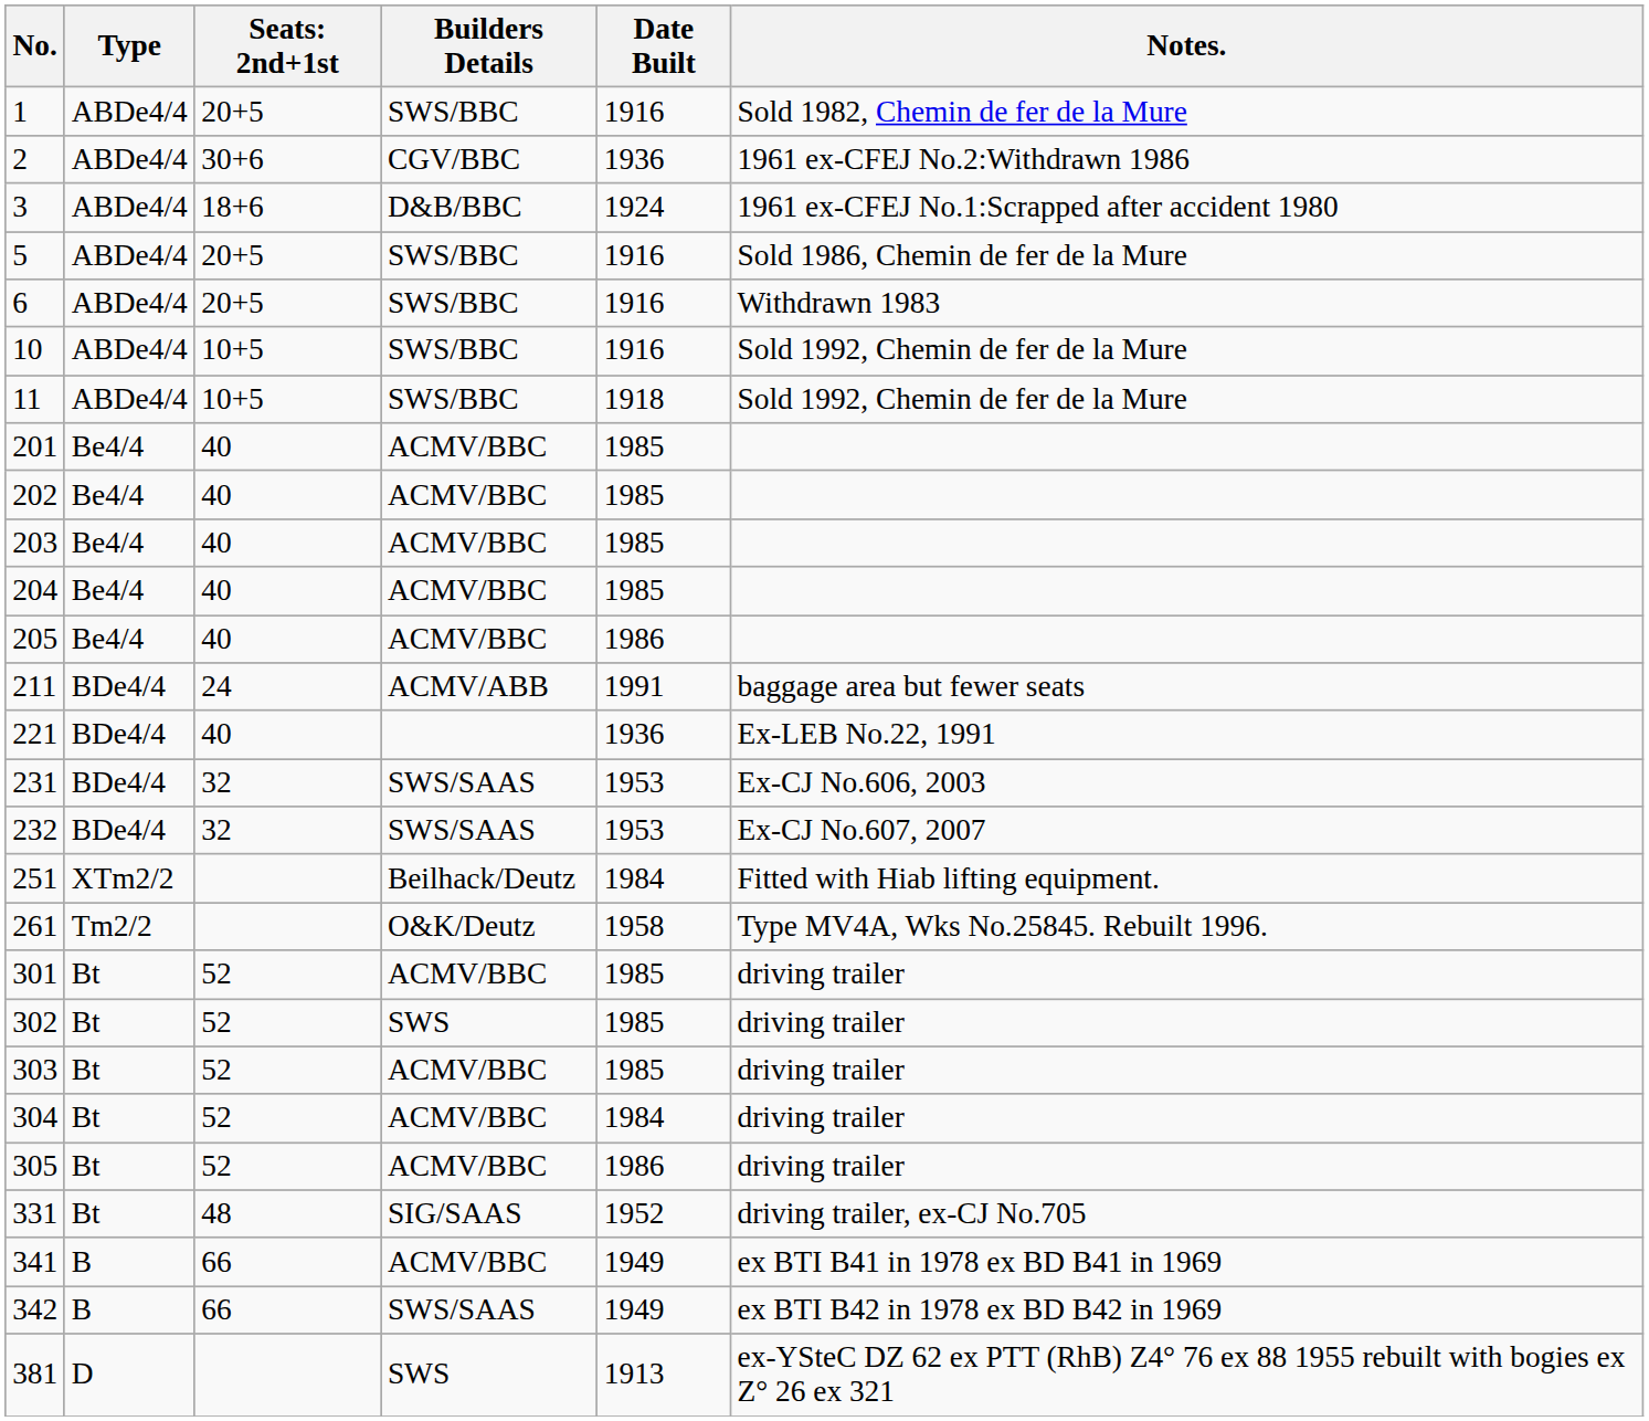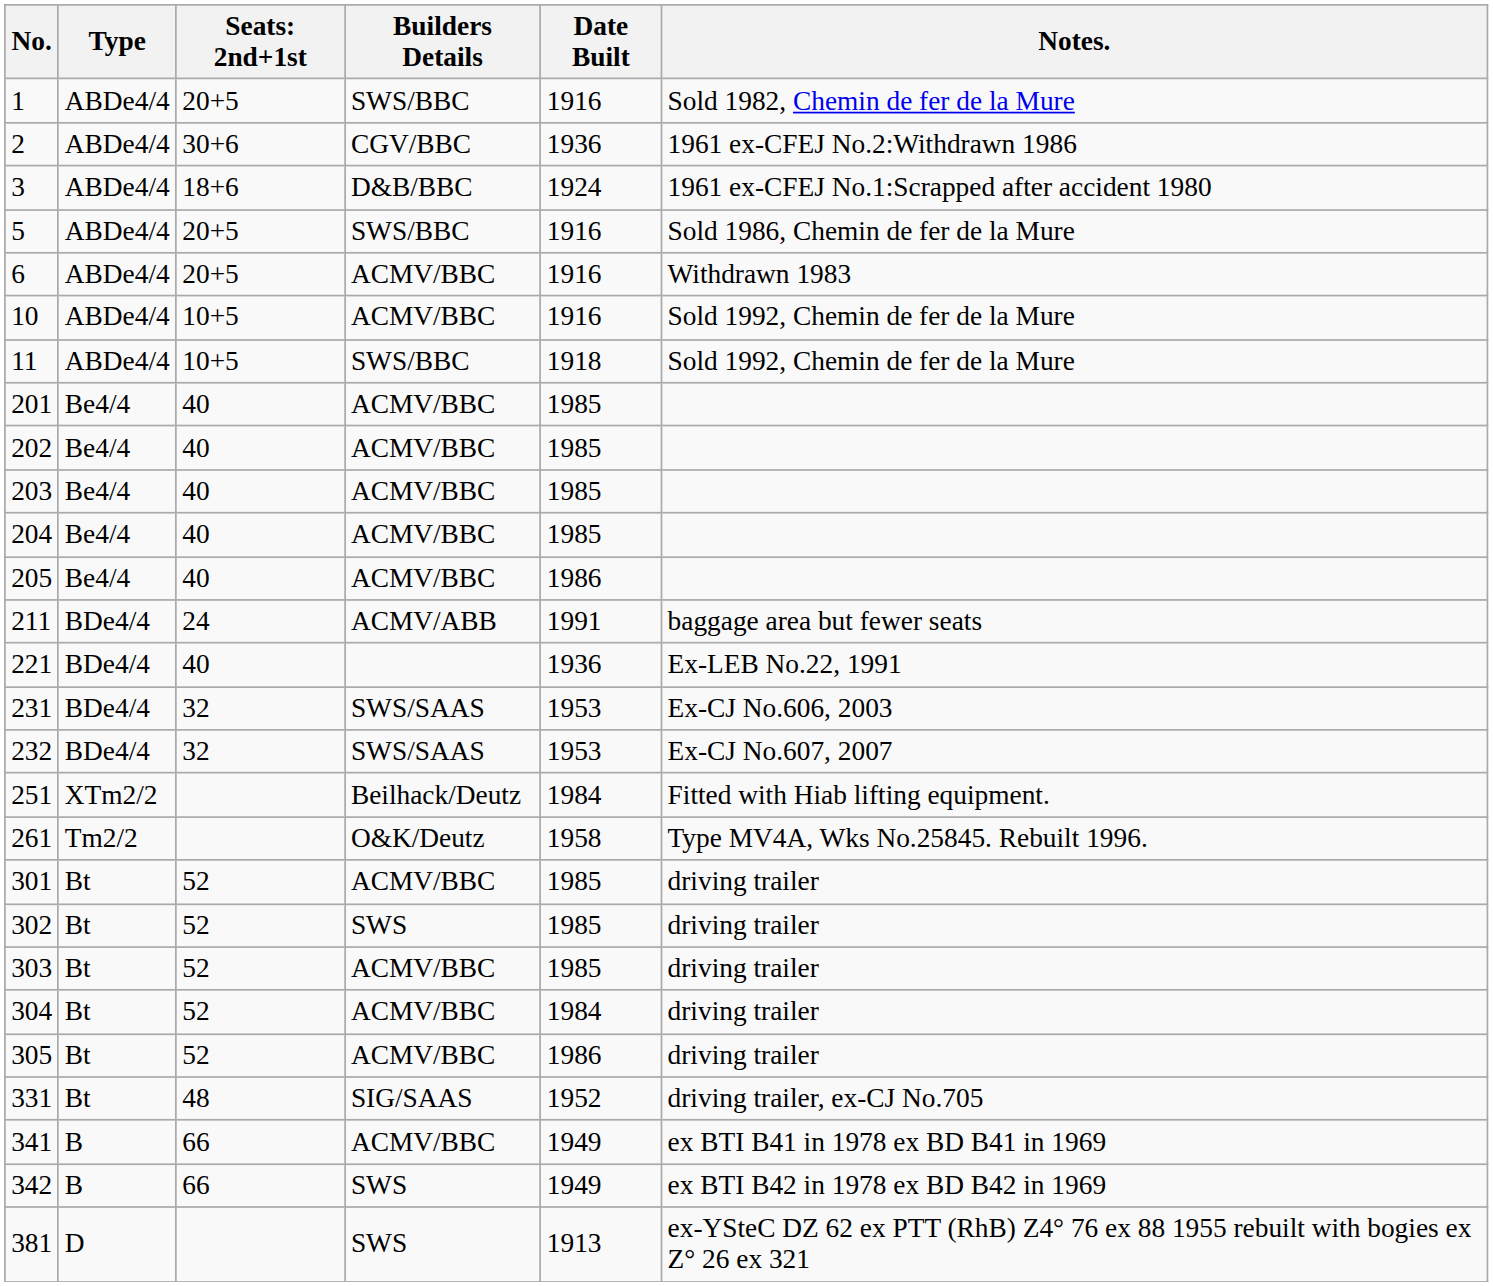6 | Builders Details: SWS/BBC -> ACMV/BBC
10 | Builders Details: SWS/BBC -> ACMV/BBC
342 | Builders Details: SWS/SAAS -> SWS
